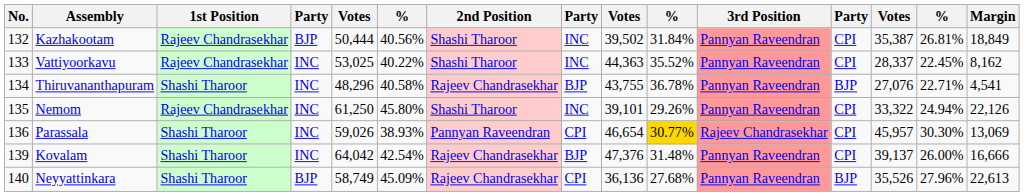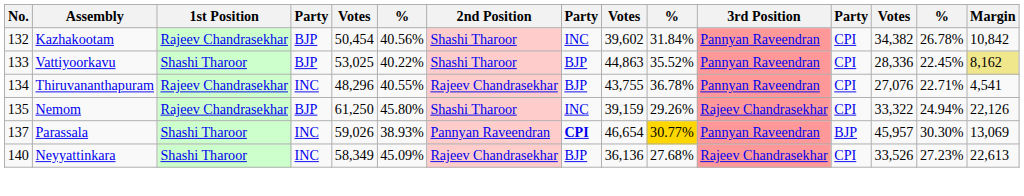Kazhakootam | column 5: 50,444 -> 50,454
Kazhakootam | column 9: 39,502 -> 39,602
Kazhakootam | column 13: 35,387 -> 34,382
Kazhakootam | column 14: 26.81% -> 26.78%
Kazhakootam | Margin: 18,849 -> 10,842
Vattiyoorkavu | 1st Position: Rajeev Chandrasekhar -> Shashi Tharoor
Vattiyoorkavu | column 4: INC -> BJP
Vattiyoorkavu | column 8: INC -> BJP
Vattiyoorkavu | column 9: 44,363 -> 44,863
Vattiyoorkavu | column 13: 28,337 -> 28,336
Vattiyoorkavu | Margin: no background -> khaki background
Thiruvananthapuram | 1st Position: Shashi Tharoor -> Rajeev Chandrasekhar
Thiruvananthapuram | column 6: 40.58% -> 40.55%
Thiruvananthapuram | column 12: BJP -> CPI
Nemom | column 4: INC -> BJP
Nemom | column 9: 39,101 -> 39,159
Nemom | 3rd Position: Pannyan Raveendran -> Rajeev Chandrasekhar
Parassala | No.: 136 -> 137
Parassala | column 8: normal -> bold
Parassala | 3rd Position: Rajeev Chandrasekhar -> Pannyan Raveendran
Parassala | column 12: CPI -> BJP
- row: 139 | Kovalam | Shashi Tharoor | INC | 64,042 | 42.54% | Rajeev Chandrasekhar | BJP | 47,376 | 31.48% | Pannyan Raveendran | CPI | 39,137 | 26.00% | 16,666
Neyyattinkara | column 4: BJP -> INC
Neyyattinkara | column 5: 58,749 -> 58,349
Neyyattinkara | column 8: CPI -> BJP
Neyyattinkara | 3rd Position: Pannyan Raveendran -> Rajeev Chandrasekhar
Neyyattinkara | column 12: BJP -> CPI
Neyyattinkara | column 13: 35,526 -> 33,526
Neyyattinkara | column 14: 27.96% -> 27.23%
